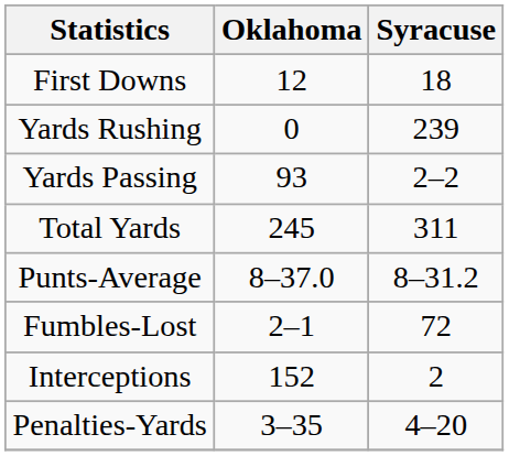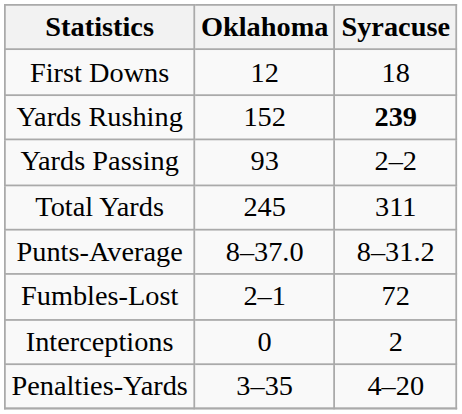Yards Rushing | Oklahoma: 0 -> 152
Yards Rushing | Syracuse: normal -> bold
Interceptions | Oklahoma: 152 -> 0
